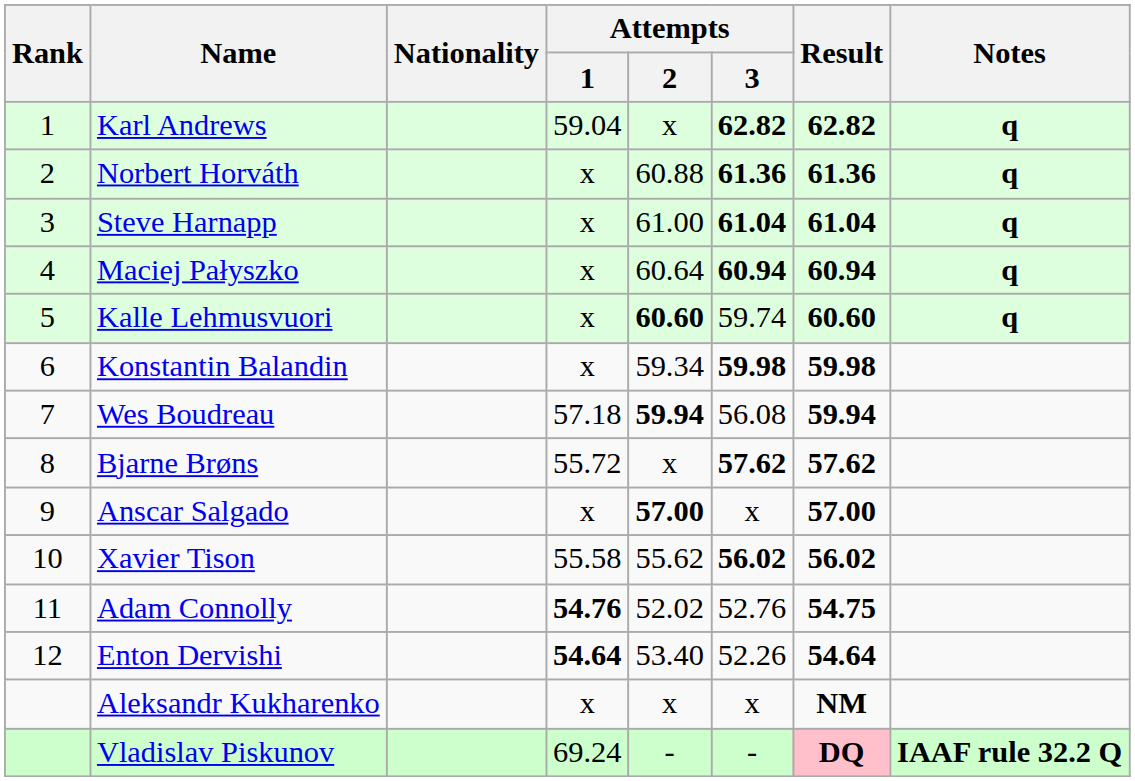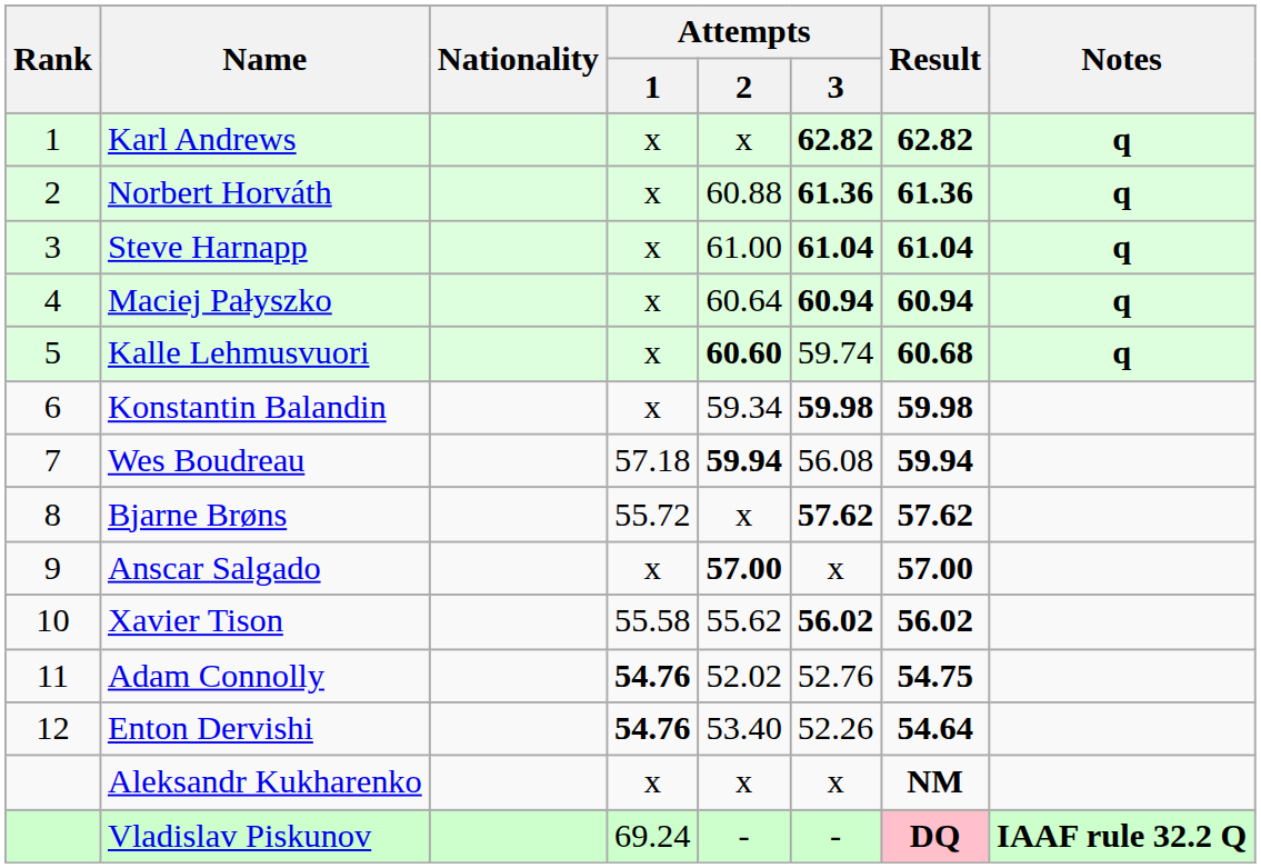Karl Andrews | Attempts / 1: 59.04 -> x
Kalle Lehmusvuori | Result: 60.60 -> 60.68
Enton Dervishi | Attempts / 1: 54.64 -> 54.76
